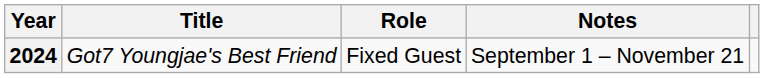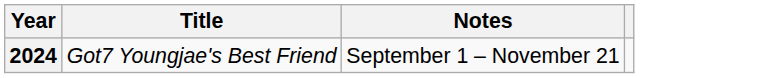- column: Role | Fixed Guest
